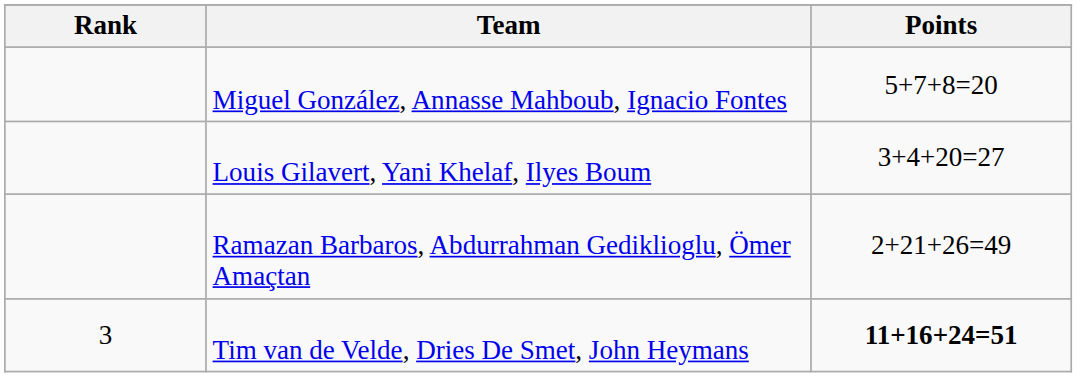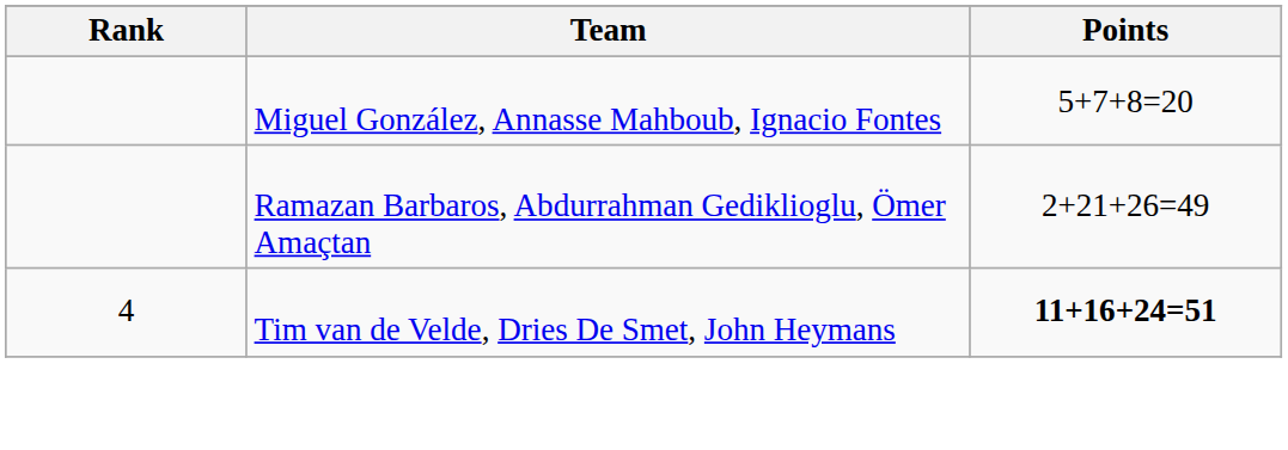- row: Louis Gilavert, Yani Khelaf, Ilyes Boum | 3+4+20=27
Tim van de Velde, Dries De Smet, John Heymans | Rank: 3 -> 4
